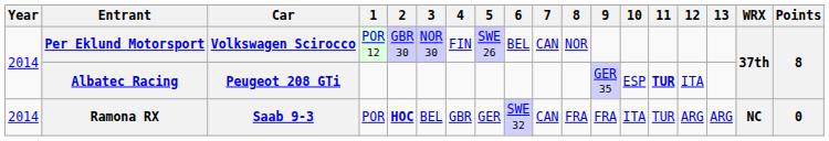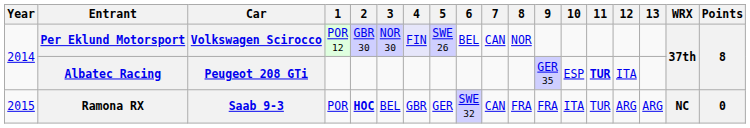Per Eklund Motorsport | 4: no background -> lavender background
Ramona RX | Year: 2014 -> 2015
